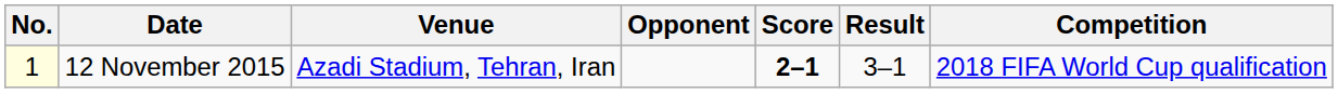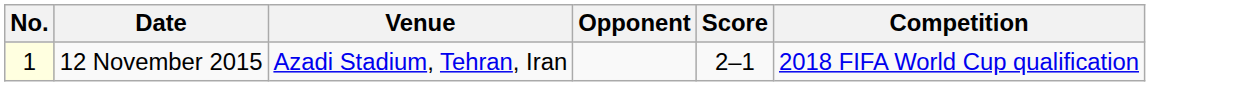- column: Result | 3–1
12 November 2015 | Score: bold -> normal
